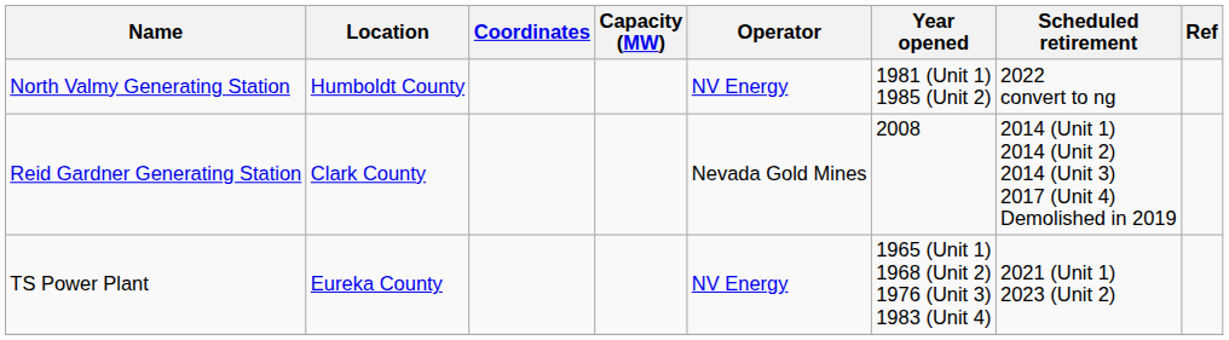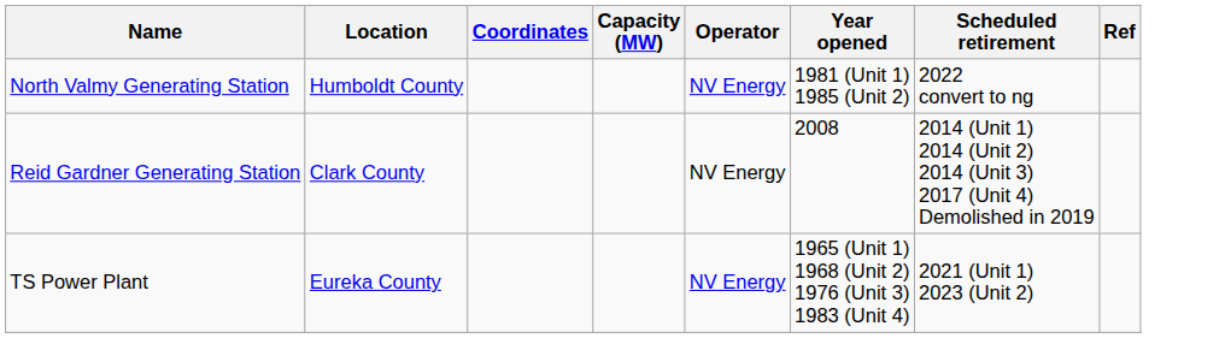Reid Gardner Generating Station | Operator: Nevada Gold Mines -> NV Energy
